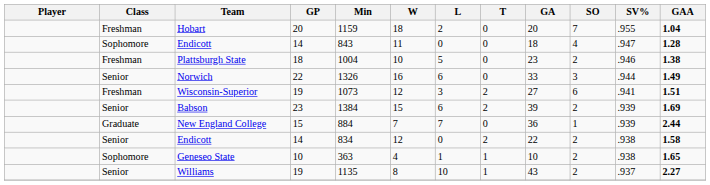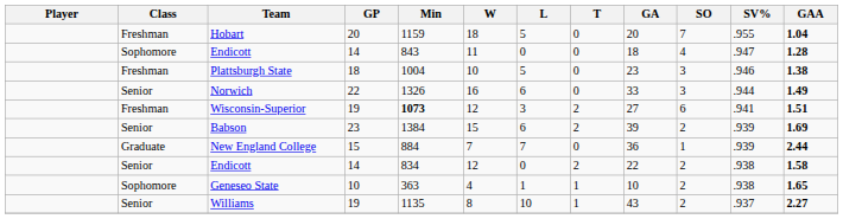Hobart | L: 2 -> 5
Plattsburgh State | SO: 2 -> 3
Wisconsin-Superior | Min: normal -> bold
